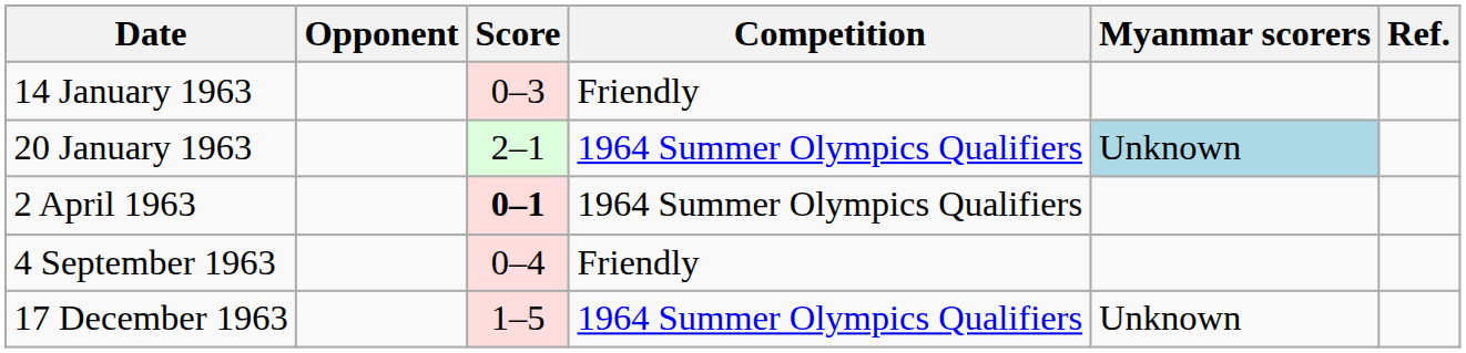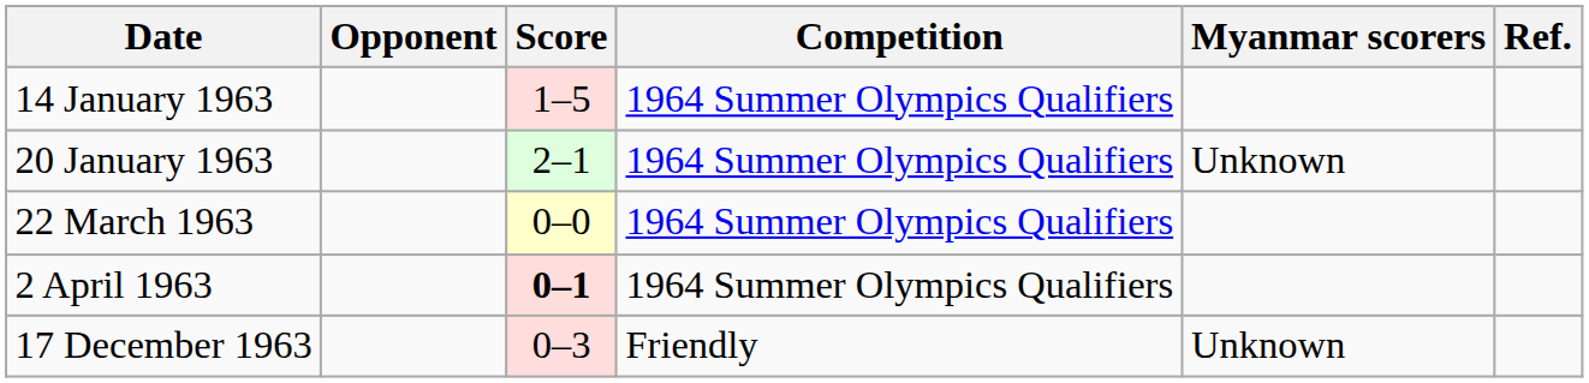14 January 1963 | Score: 0–3 -> 1–5
14 January 1963 | Competition: Friendly -> 1964 Summer Olympics Qualifiers
20 January 1963 | Myanmar scorers: lightblue background -> no background
+ row: 22 March 1963 | 0–0 | 1964 Summer Olympics Qualifiers
- row: 4 September 1963 | 0–4 | Friendly
17 December 1963 | Score: 1–5 -> 0–3
17 December 1963 | Competition: 1964 Summer Olympics Qualifiers -> Friendly
